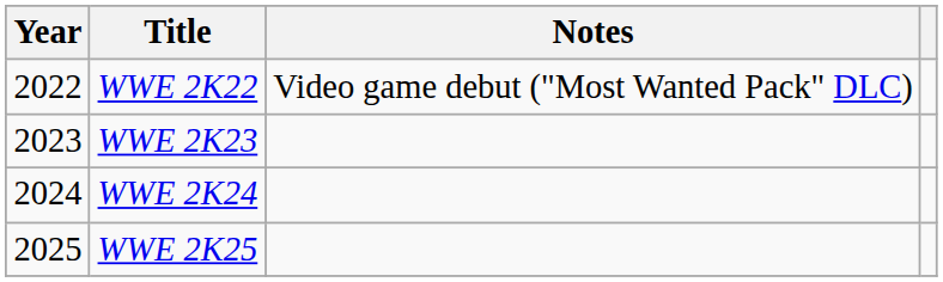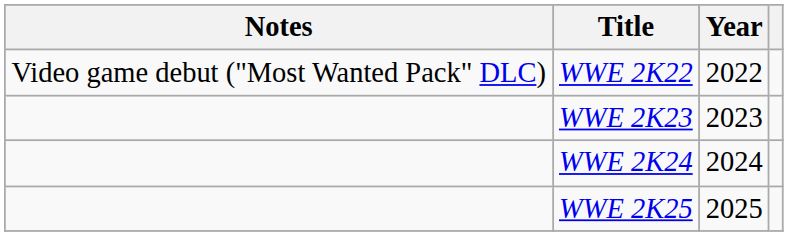columns swapped: Year <-> Notes
